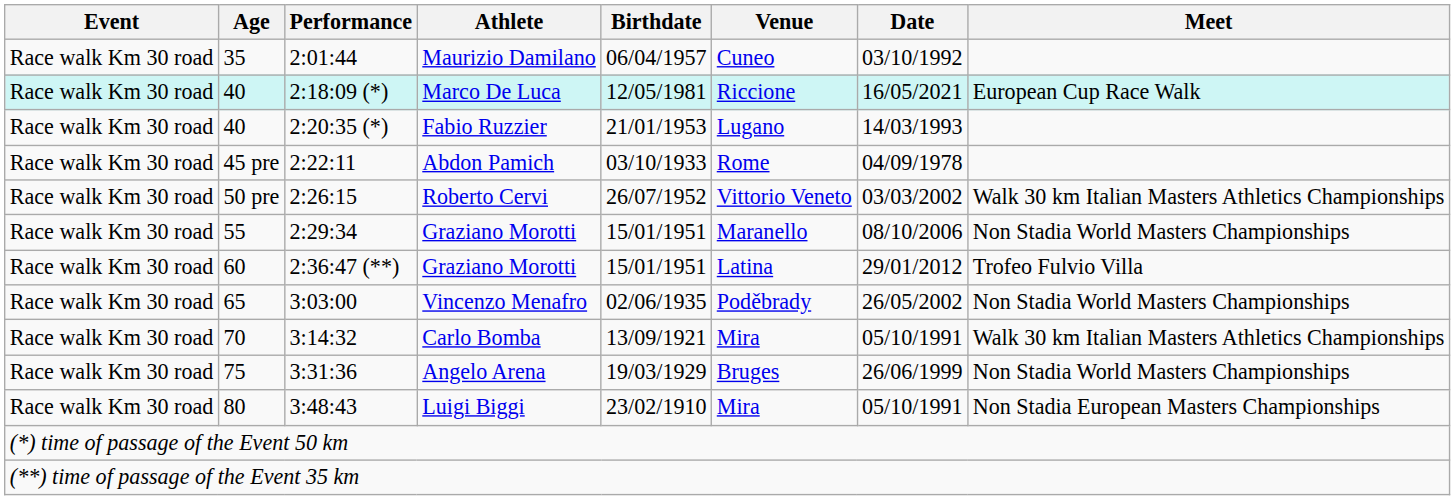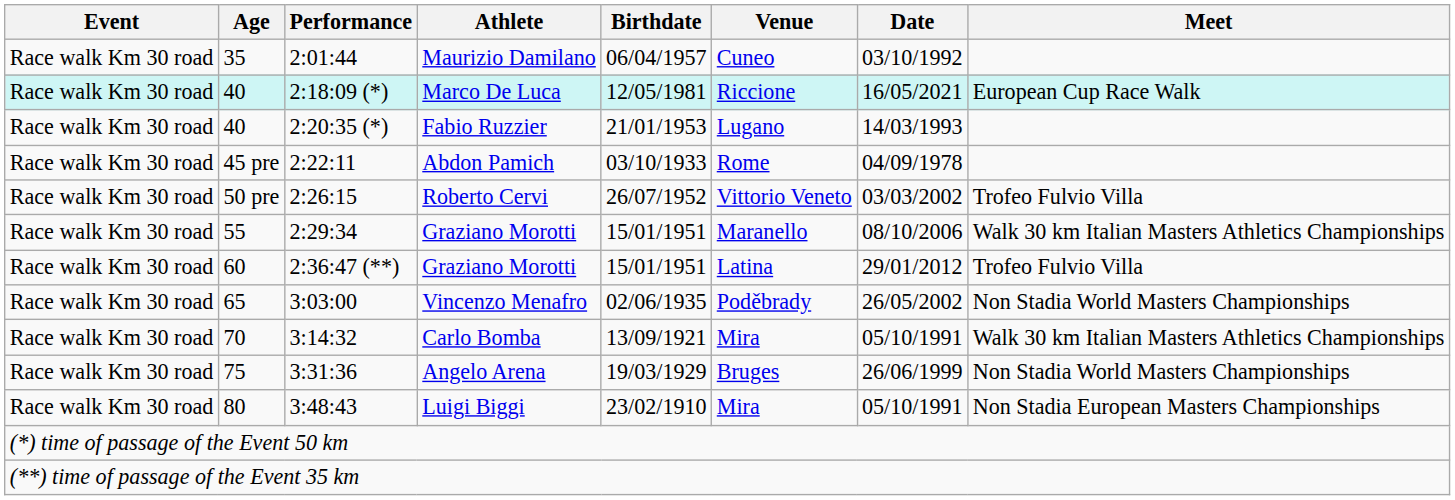Roberto Cervi | Meet: Walk 30 km Italian Masters Athletics Championships -> Trofeo Fulvio Villa
2:29:34 / Graziano Morotti | Meet: Non Stadia World Masters Championships -> Walk 30 km Italian Masters Athletics Championships
